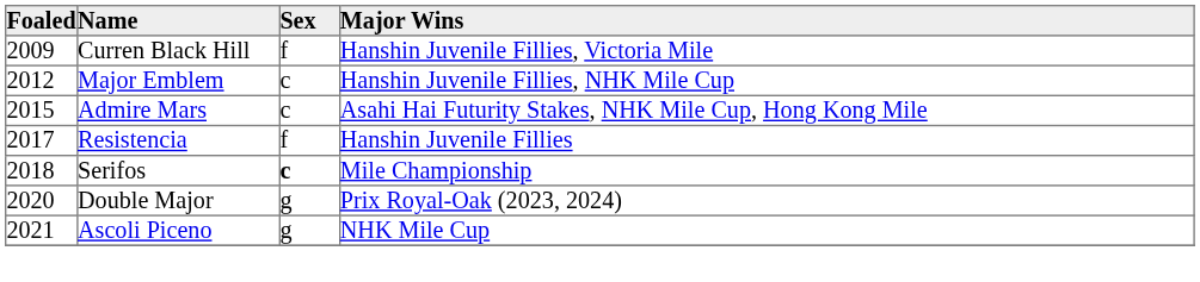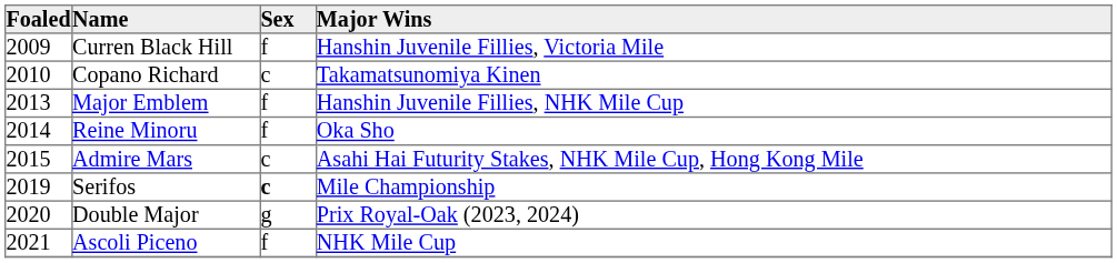+ row: 2010 | Copano Richard | c | Takamatsunomiya Kinen
Major Emblem | Foaled: 2012 -> 2013
Major Emblem | Sex: c -> f
+ row: 2014 | Reine Minoru | f | Oka Sho
- row: 2017 | Resistencia | f | Hanshin Juvenile Fillies
Serifos | Foaled: 2018 -> 2019
Ascoli Piceno | Sex: g -> f
